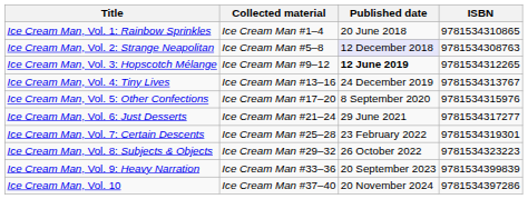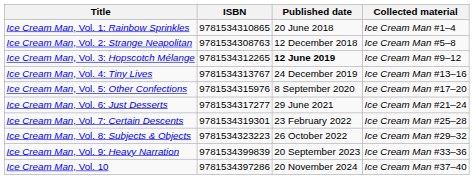columns swapped: Collected material <-> ISBN
Ice Cream Man, Vol. 2: Strange Neapolitan | Published date: lavender background -> no background
